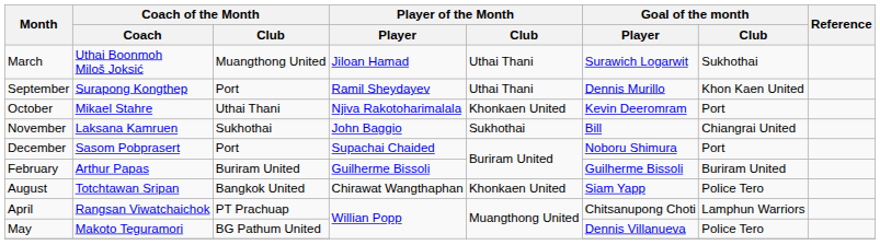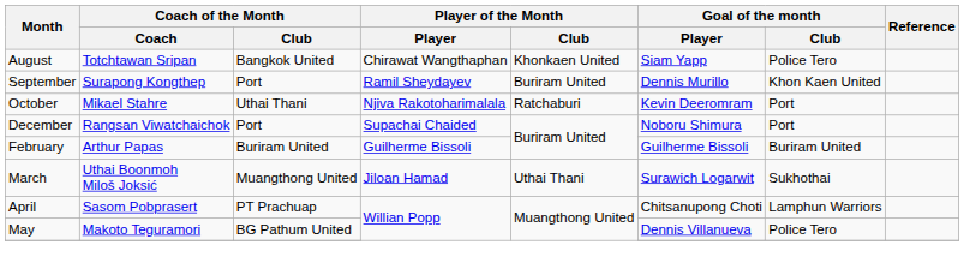rows swapped: August <-> March
September | Player of the Month / Club: Uthai Thani -> Buriram United
October | Player of the Month / Club: Khonkaen United -> Ratchaburi
- row: November | Laksana Kamruen | Sukhothai | John Baggio | Sukhothai | Bill | Chiangrai United
December | Coach of the Month / Coach: Sasom Pobprasert -> Rangsan Viwatchaichok
April | Coach of the Month / Coach: Rangsan Viwatchaichok -> Sasom Pobprasert
